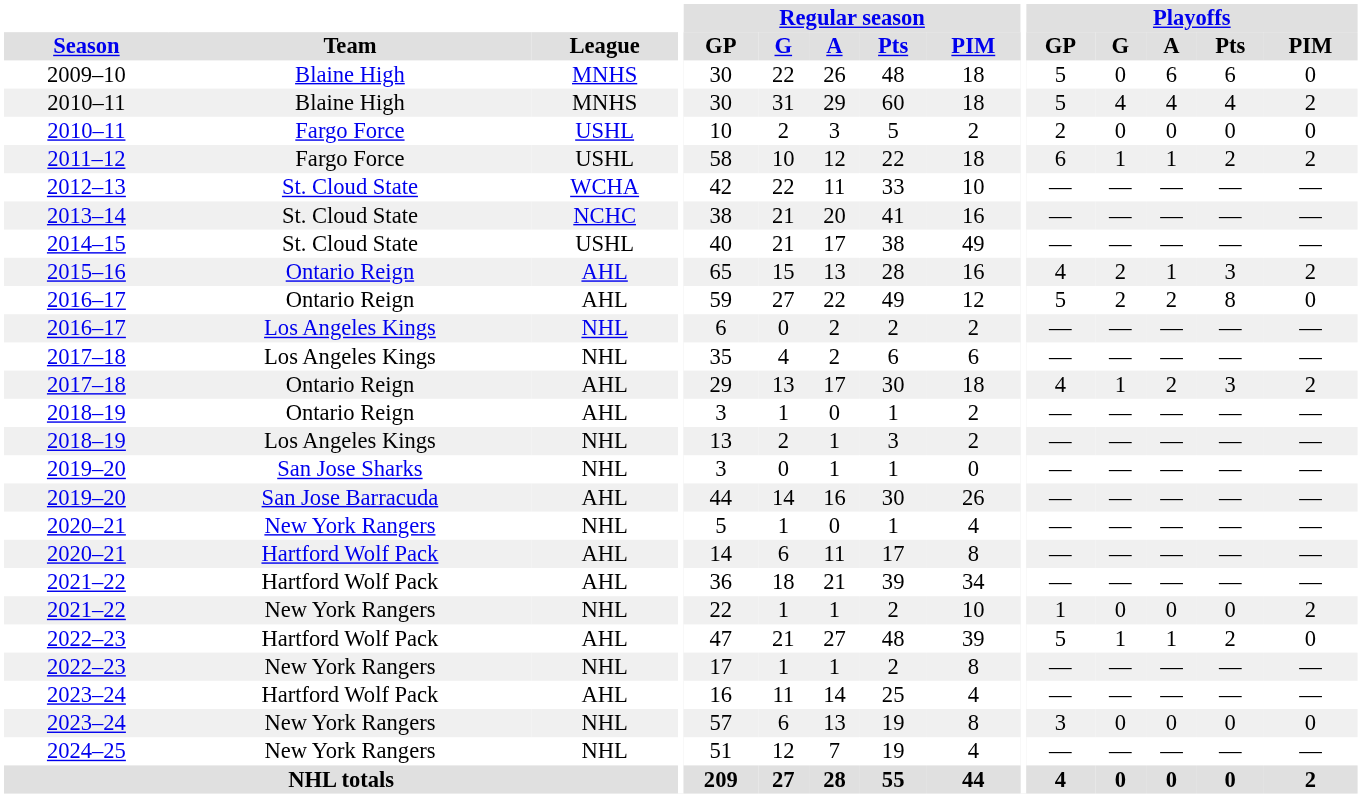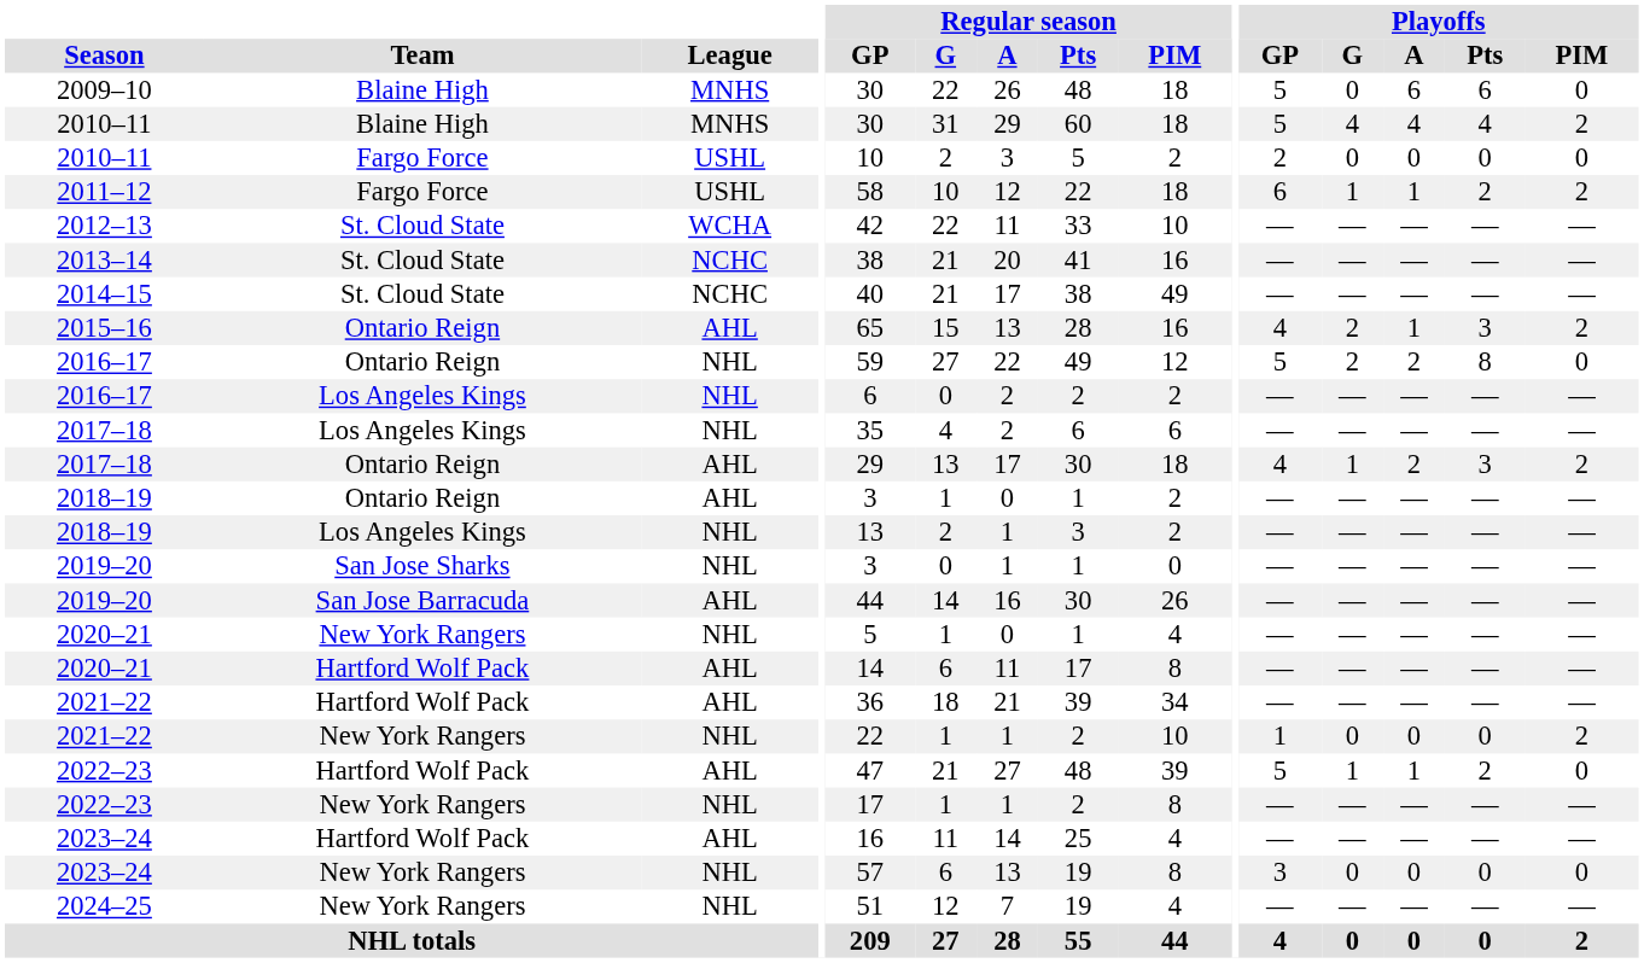2014–15 | League: USHL -> NCHC
2016–17 / Ontario Reign | League: AHL -> NHL
